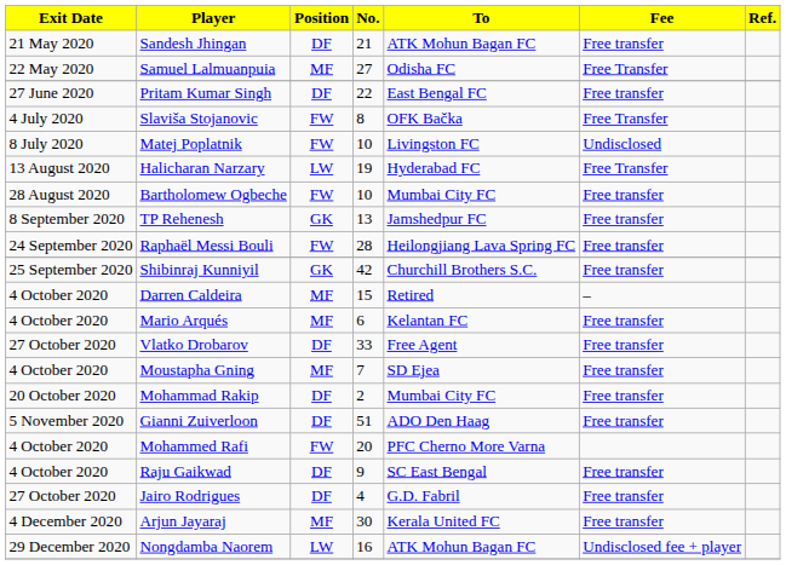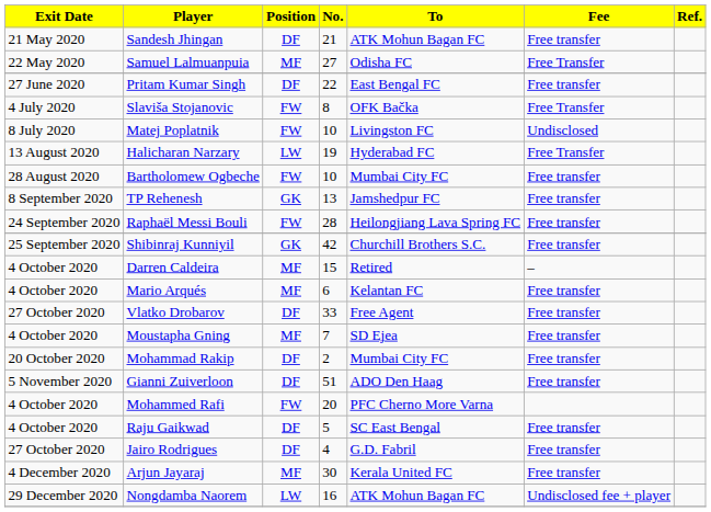Raju Gaikwad | No.: 9 -> 5
